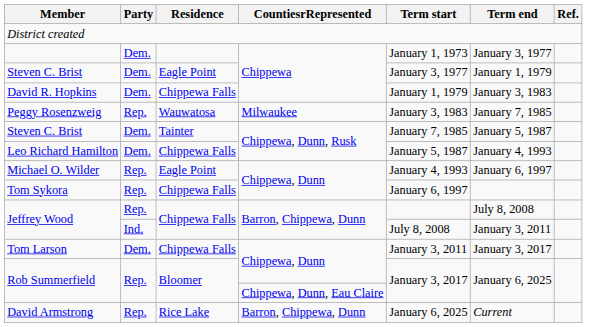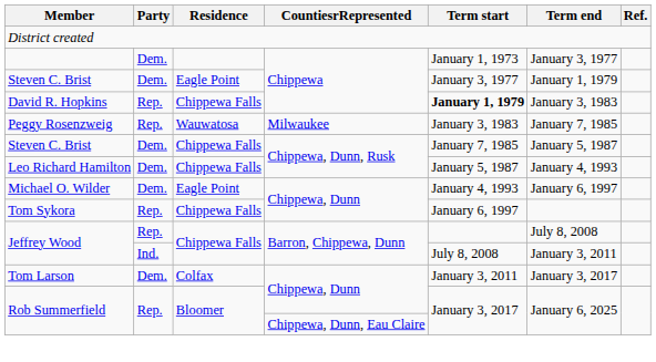David R. Hopkins | Party: Dem. -> Rep.
David R. Hopkins | Term start: normal -> bold
Steven C. Brist / Chippewa, Dunn, Rusk | Residence: Tainter -> Chippewa Falls
Michael O. Wilder | Party: Rep. -> Dem.
Tom Larson | Residence: Chippewa Falls -> Colfax
- row: David Armstrong | Rep. | Rice Lake | Barron, Chippewa, Dunn | January 6, 2025 | Current
